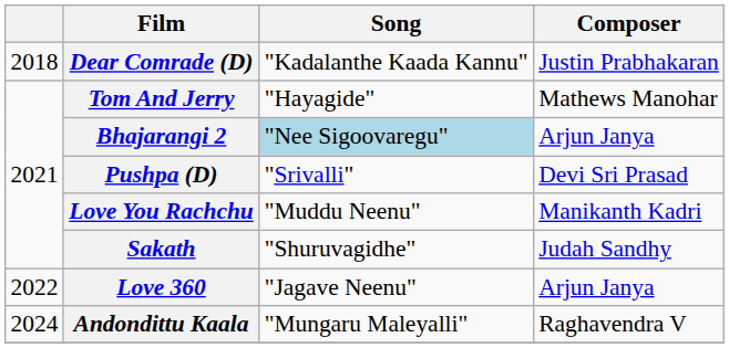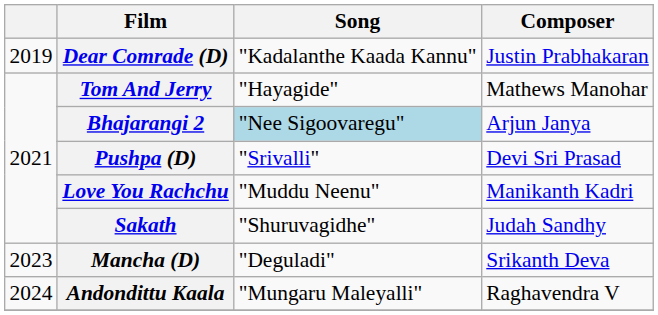Dear Comrade (D) | column 1: 2018 -> 2019
- row: 2022 | Love 360 | "Jagave Neenu" | Arjun Janya
+ row: 2023 | Mancha (D) | "Deguladi" | Srikanth Deva
